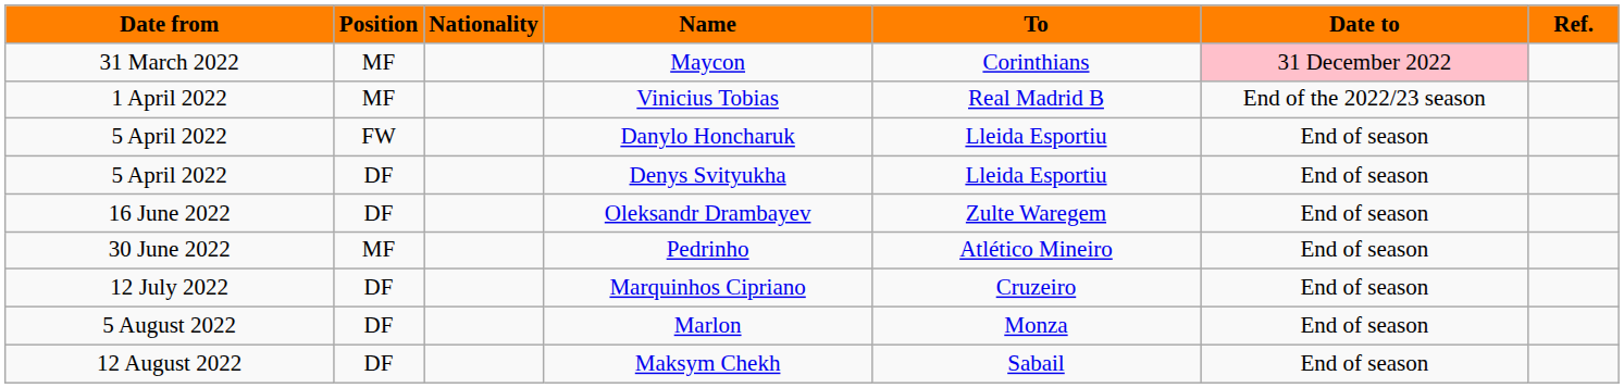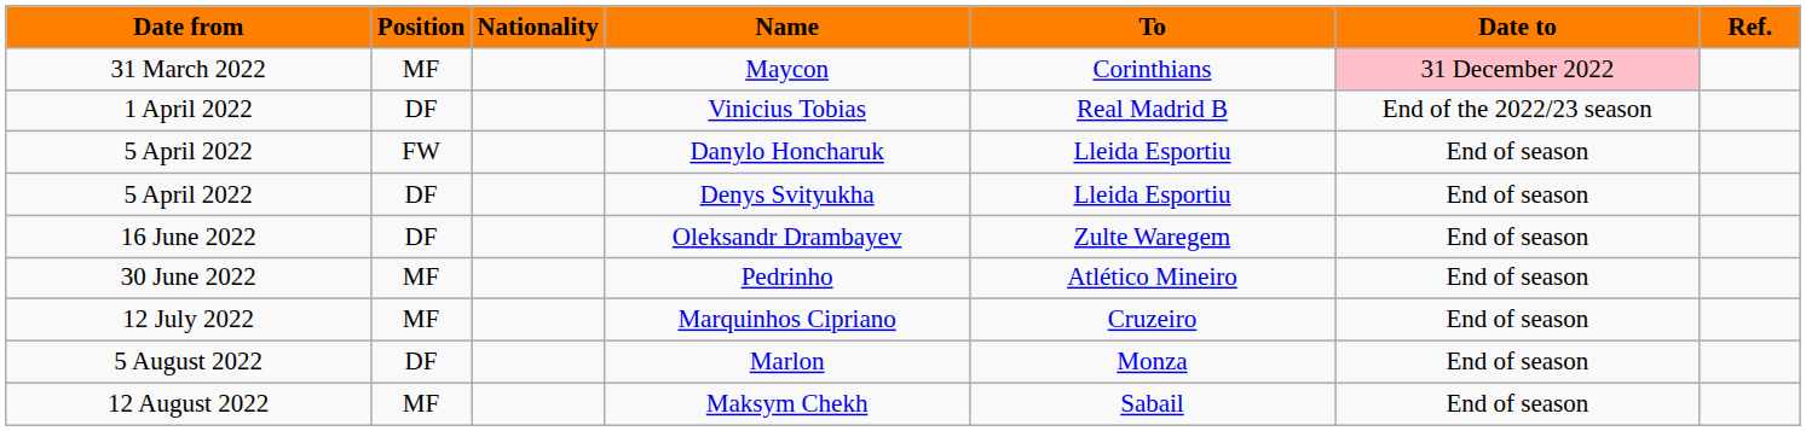Vinicius Tobias | Position: MF -> DF
Marquinhos Cipriano | Position: DF -> MF
Maksym Chekh | Position: DF -> MF
